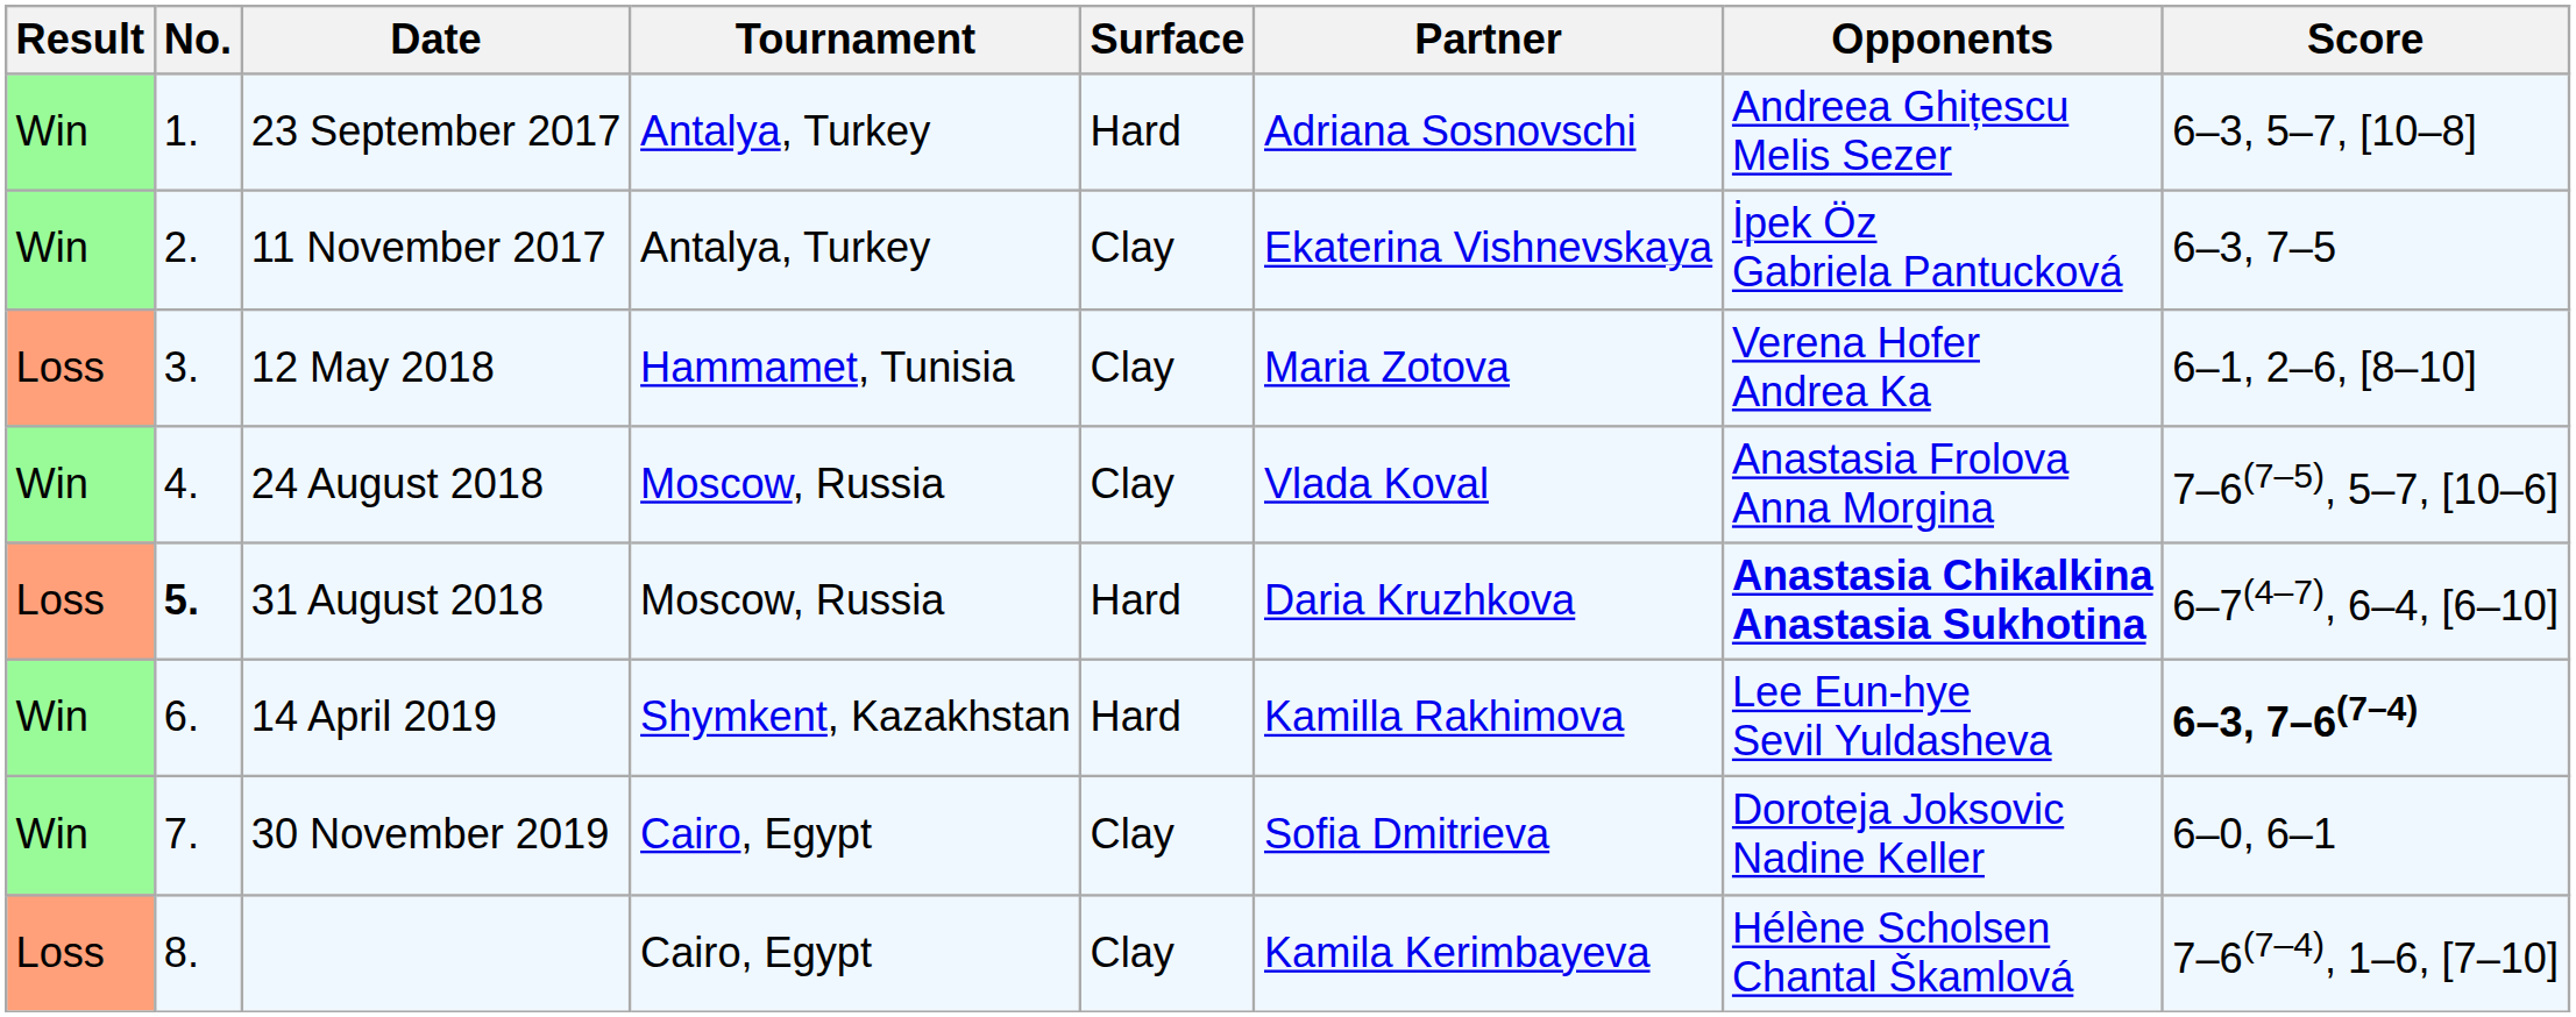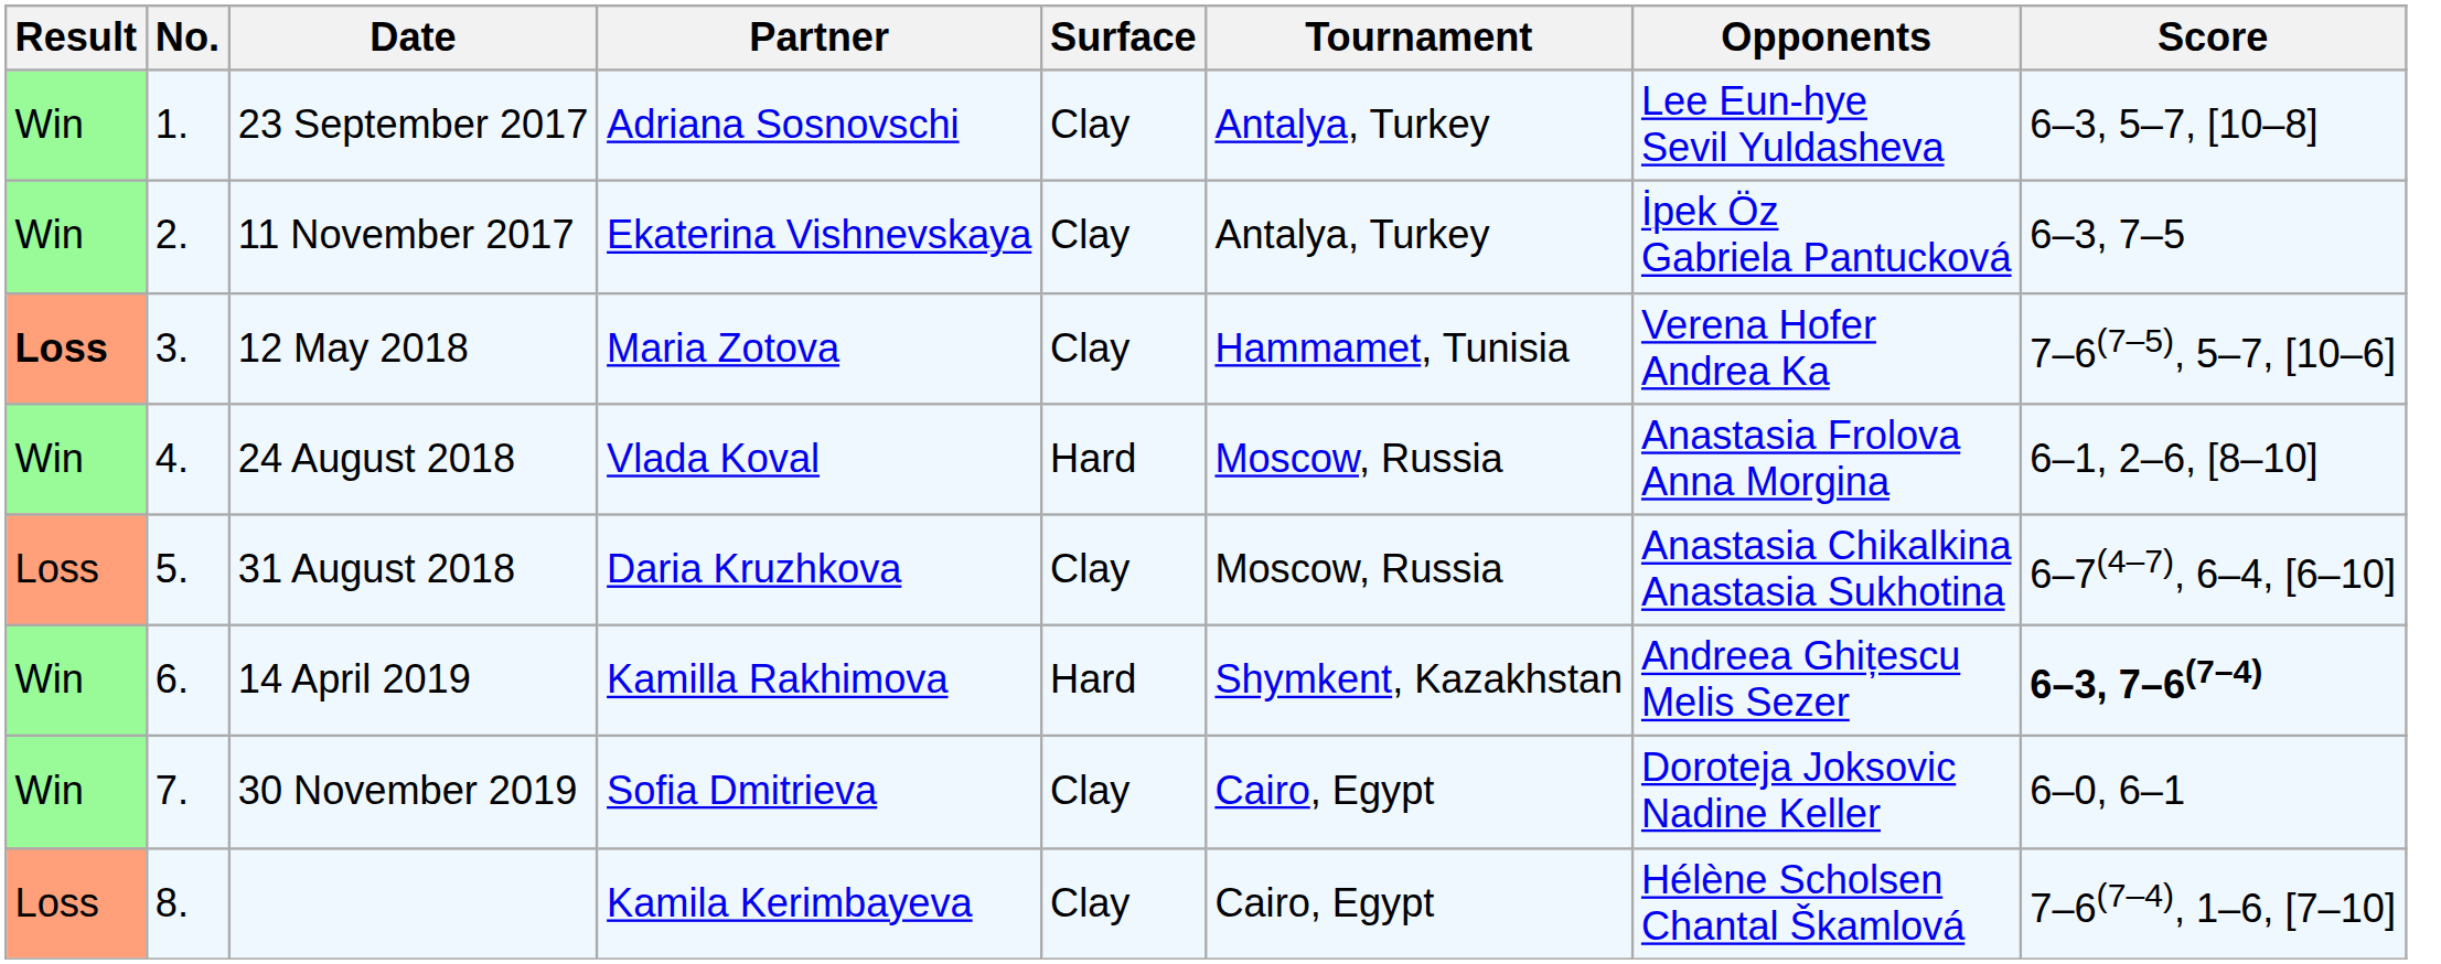columns swapped: Tournament <-> Partner
23 September 2017 | Surface: Hard -> Clay
23 September 2017 | Opponents: Andreea Ghițescu Melis Sezer -> Lee Eun-hye Sevil Yuldasheva
12 May 2018 | Result: normal -> bold
12 May 2018 | Score: 6–1, 2–6, [8–10] -> 7–6(7–5), 5–7, [10–6]
24 August 2018 | Surface: Clay -> Hard
24 August 2018 | Score: 7–6(7–5), 5–7, [10–6] -> 6–1, 2–6, [8–10]
31 August 2018 | No.: bold -> normal
31 August 2018 | Surface: Hard -> Clay
31 August 2018 | Opponents: bold -> normal
14 April 2019 | Opponents: Lee Eun-hye Sevil Yuldasheva -> Andreea Ghițescu Melis Sezer
